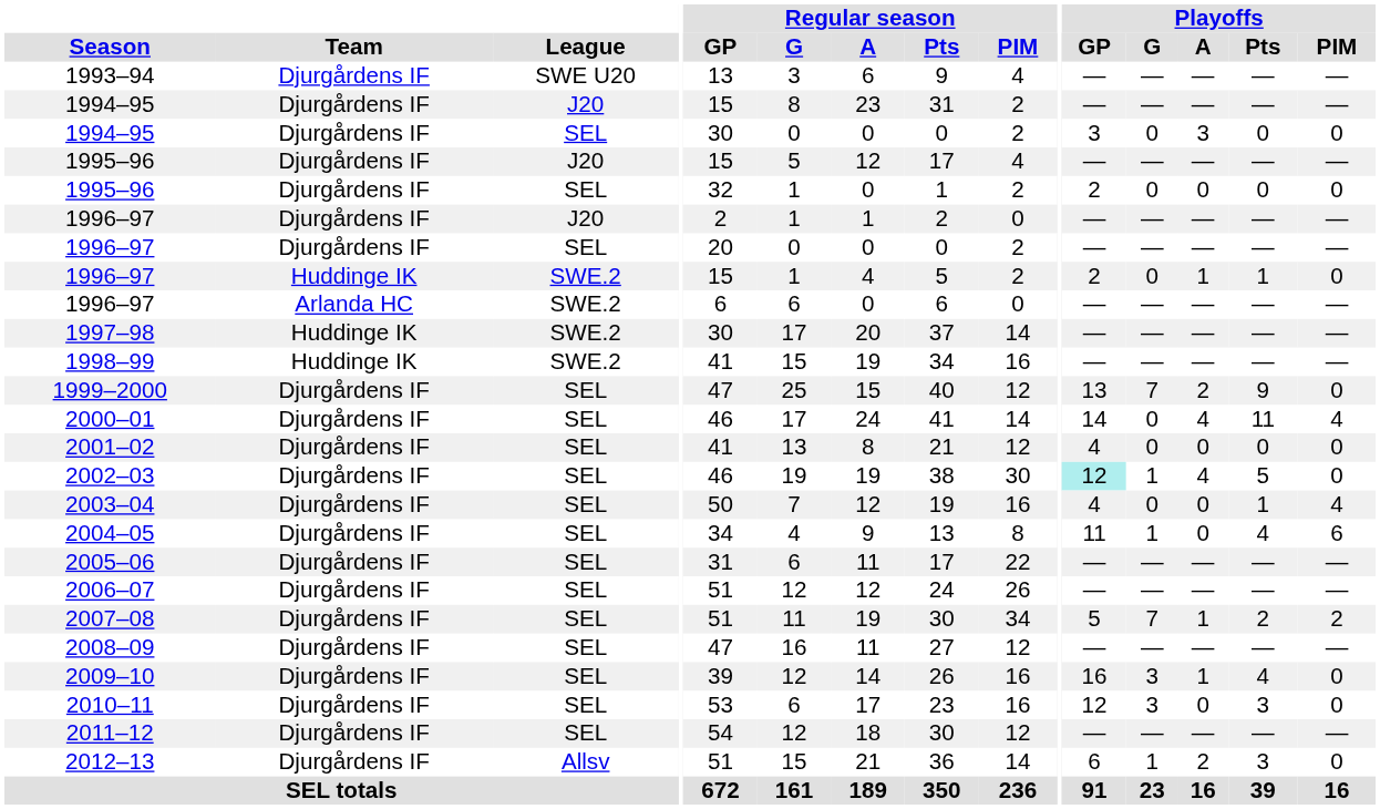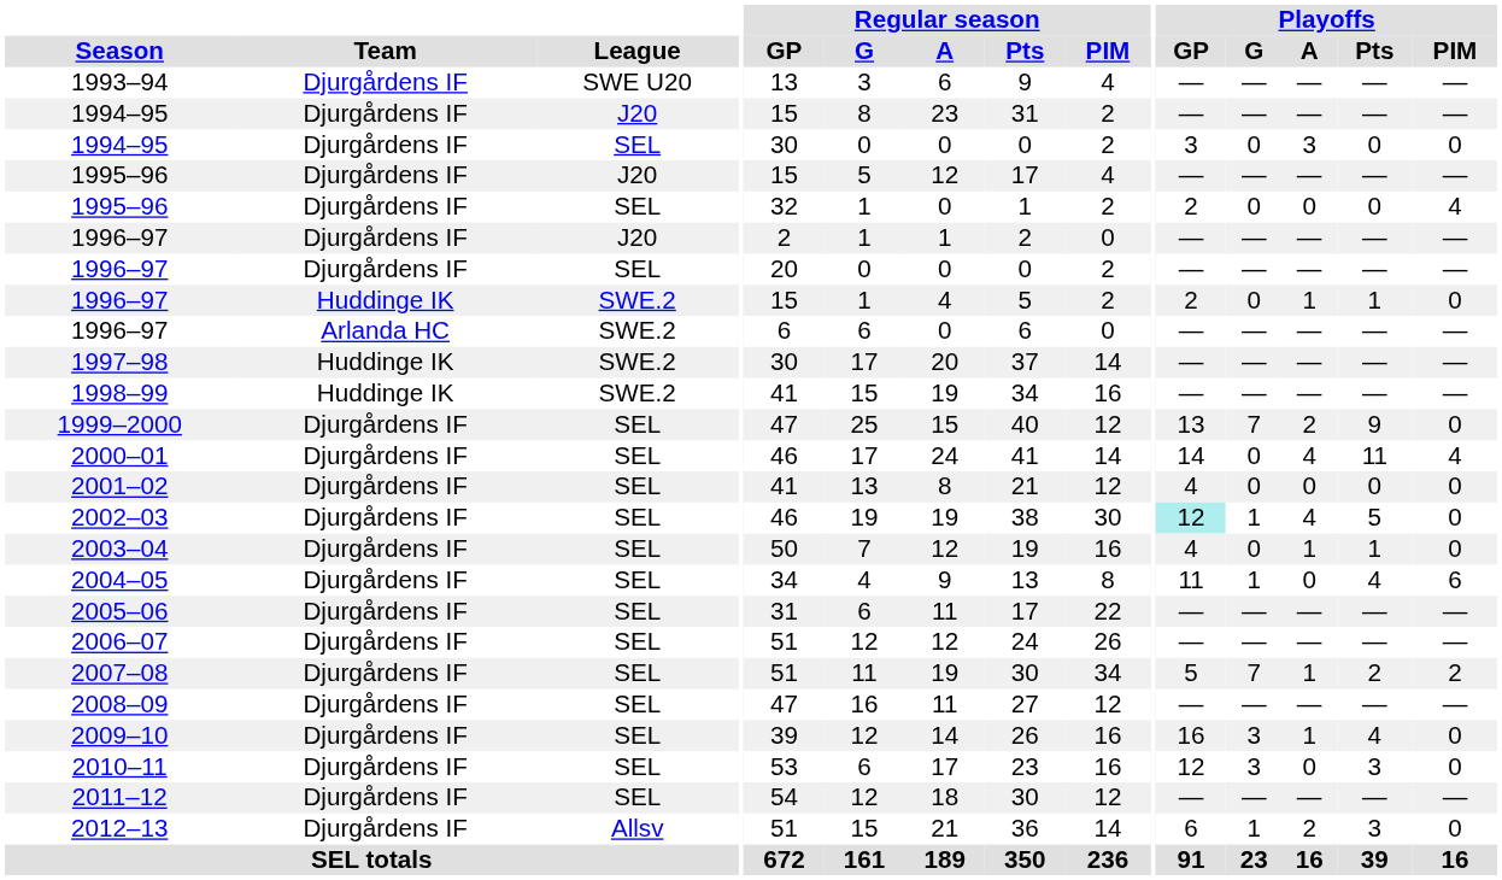1995–96 / SEL | Playoffs / PIM: 0 -> 4
2003–04 | Playoffs / A: 0 -> 1
2003–04 | Playoffs / PIM: 4 -> 0
